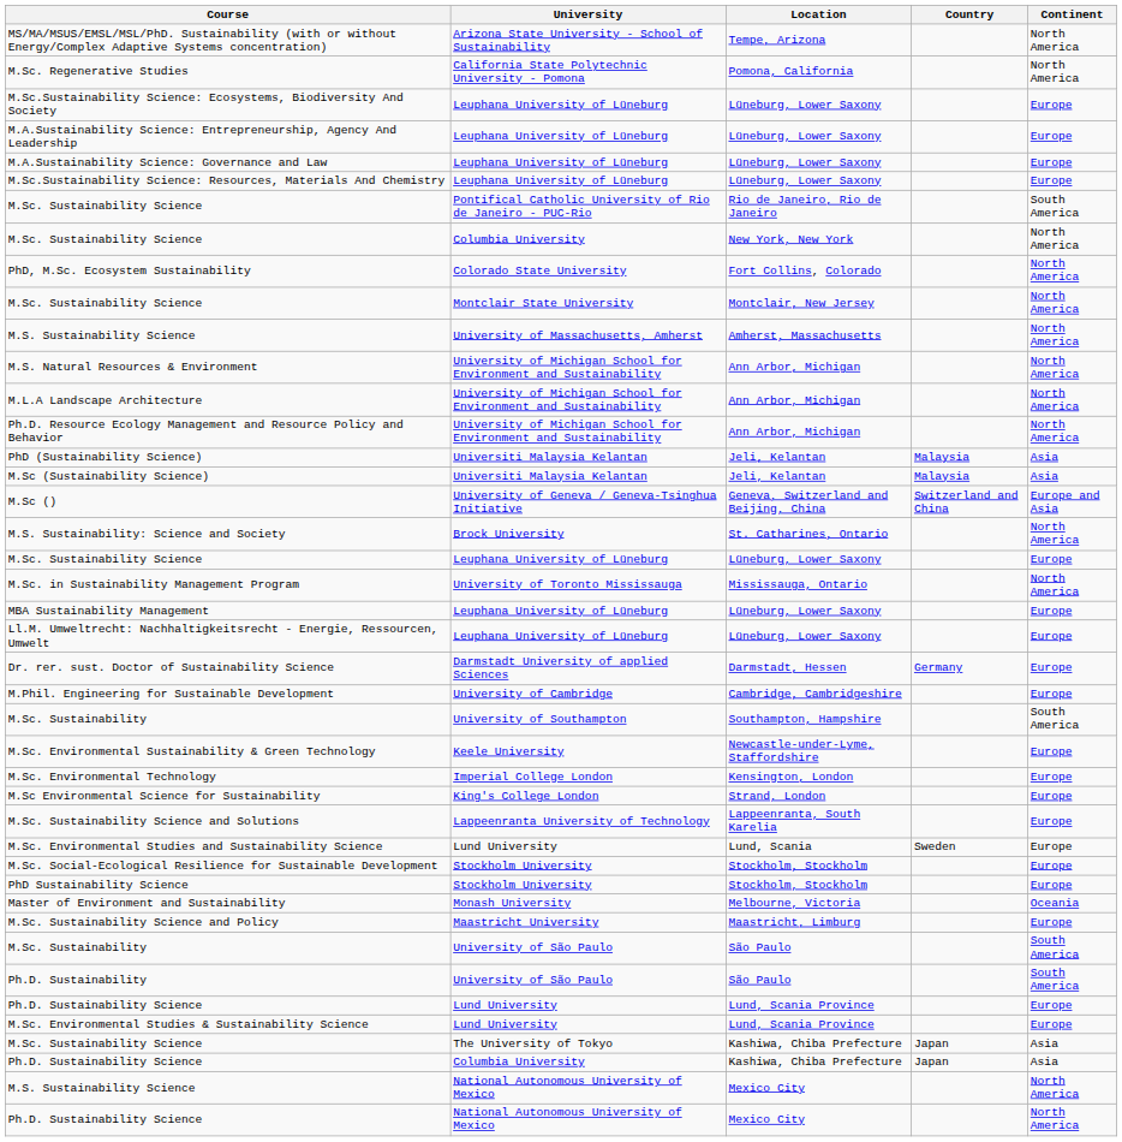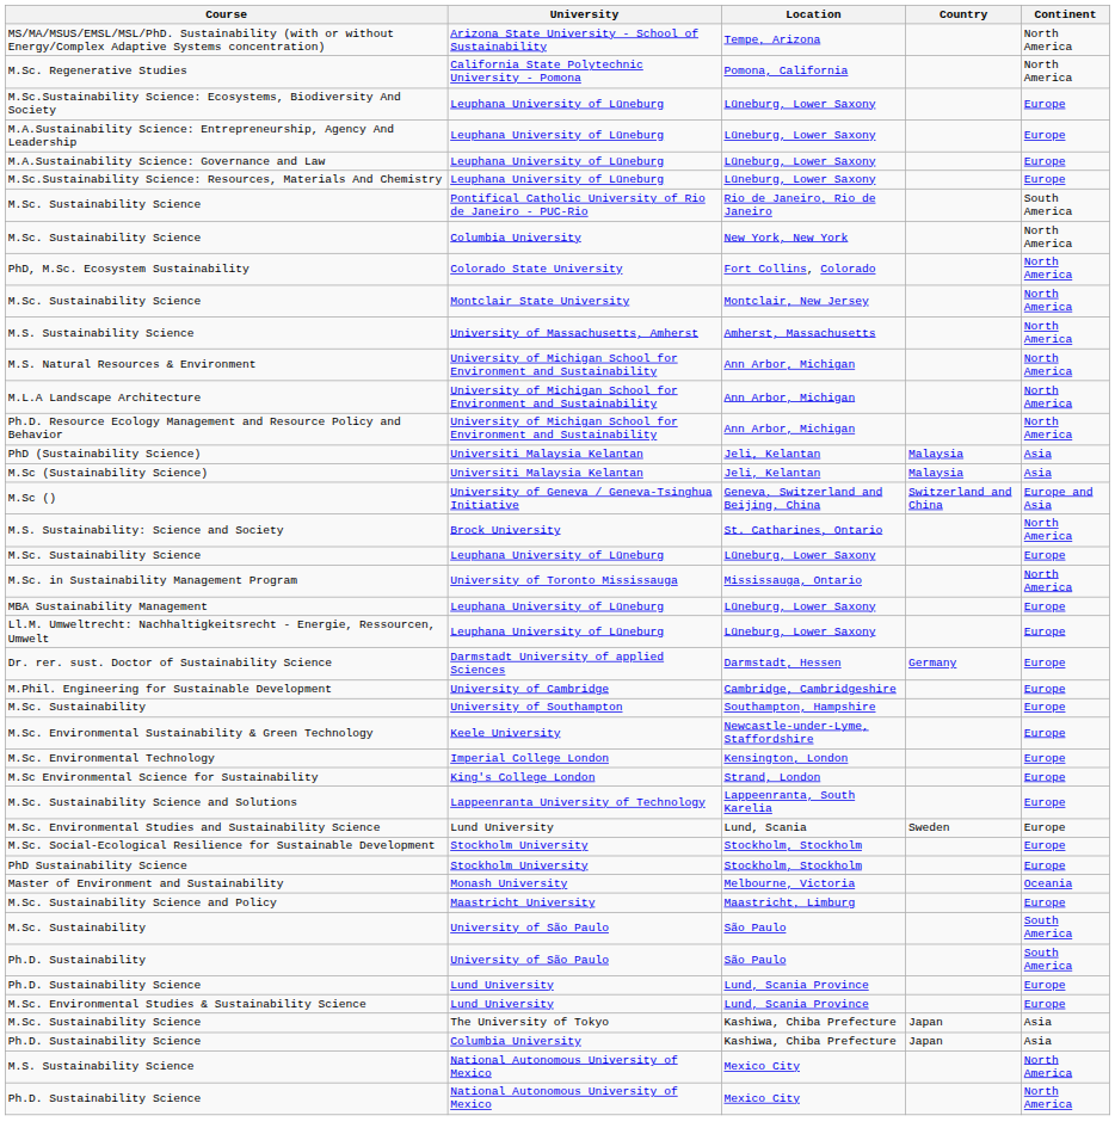M.Sc. Sustainability / Southampton, Hampshire | Continent: South America -> Europe
